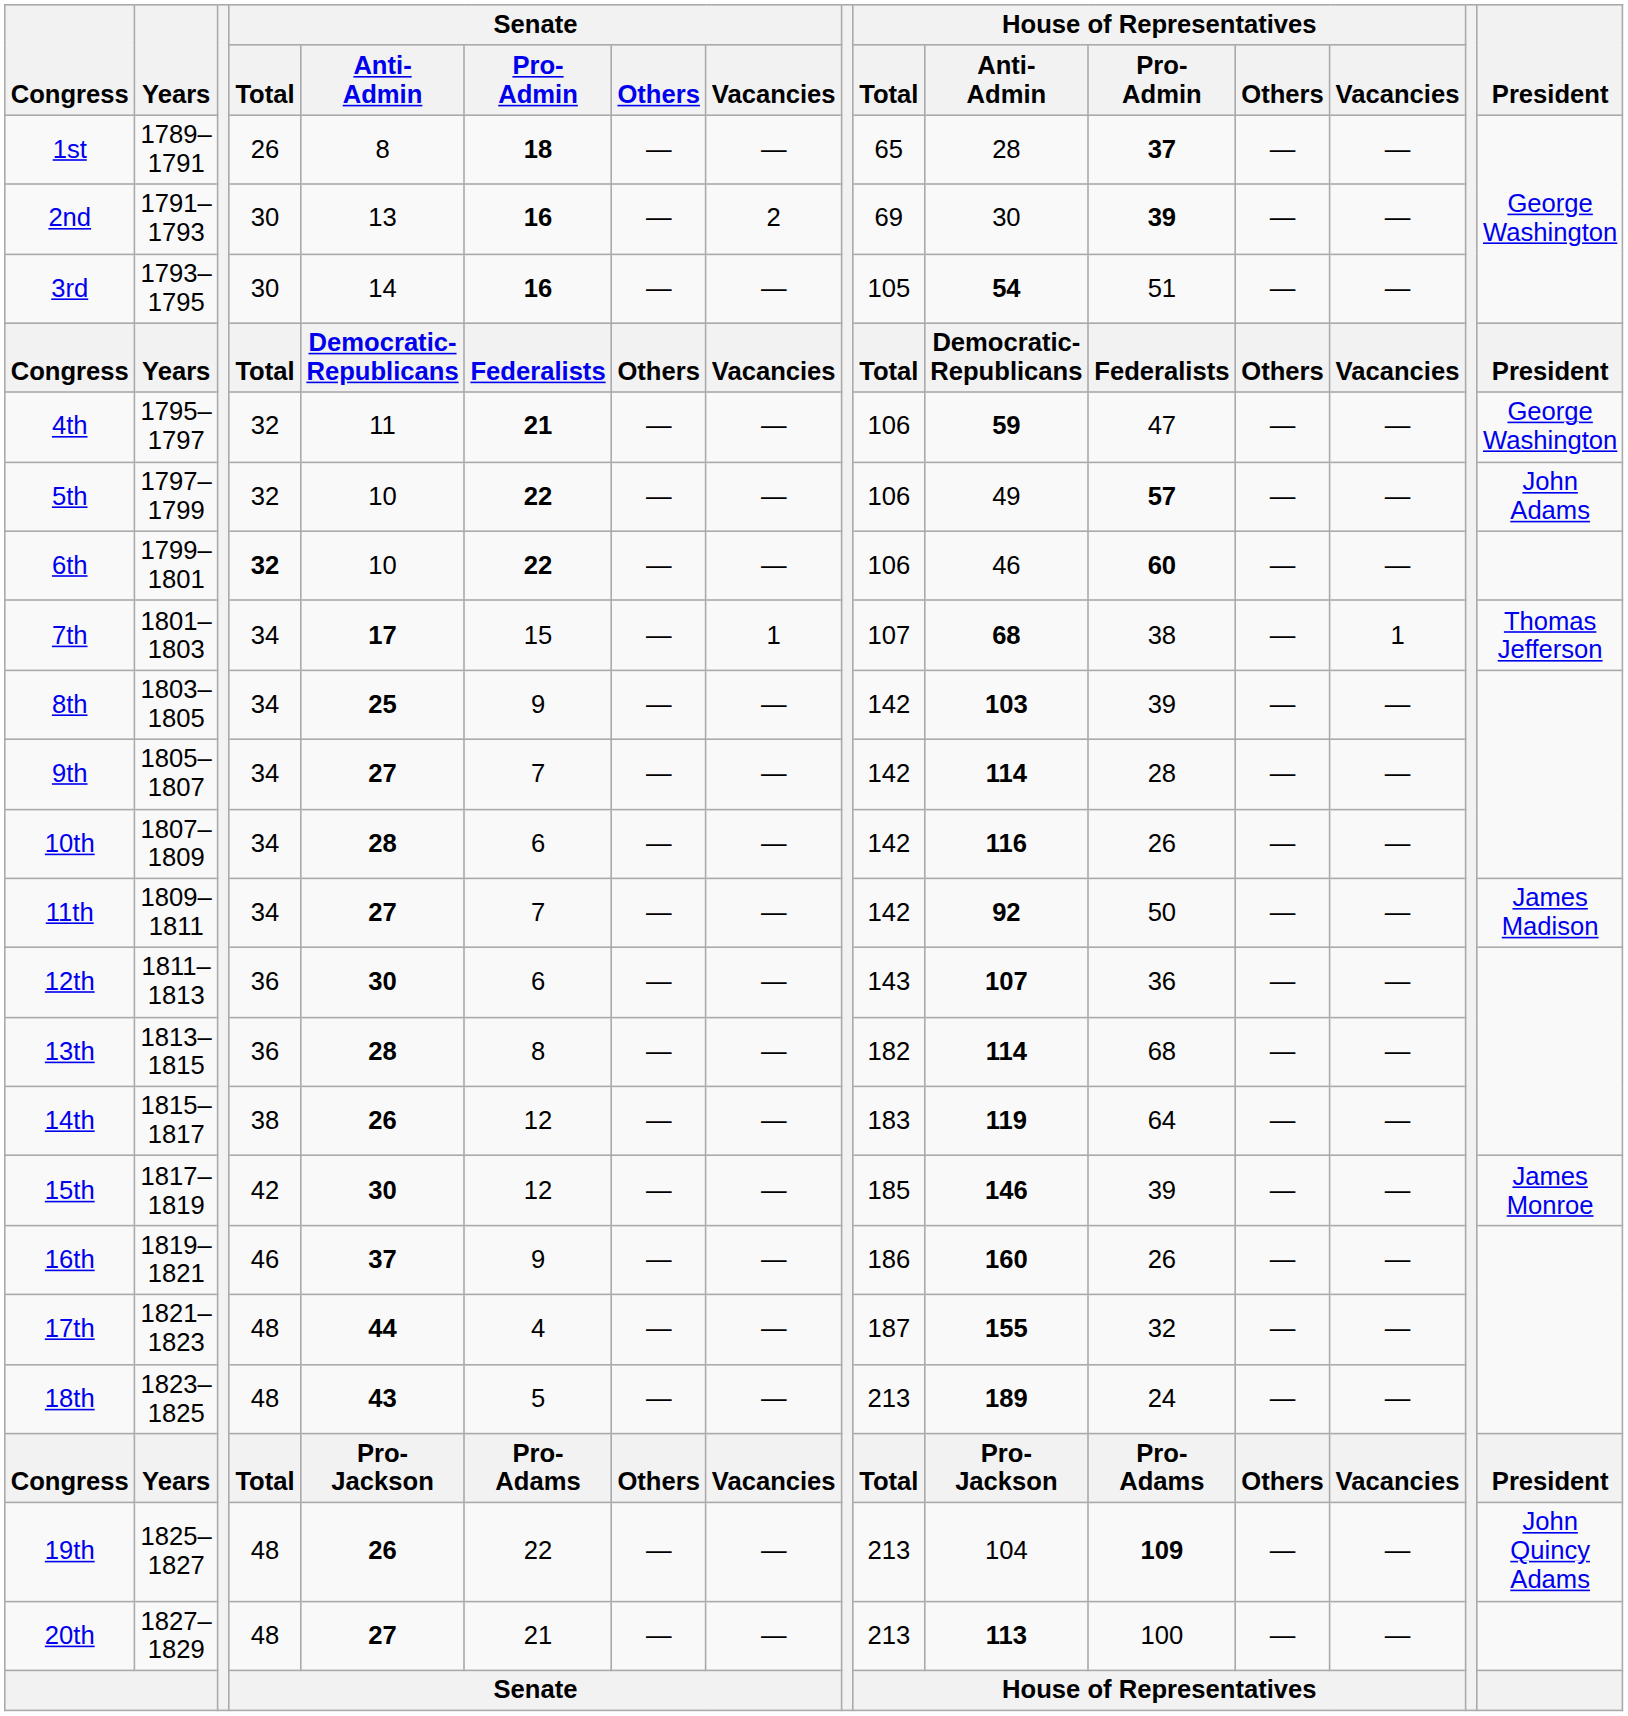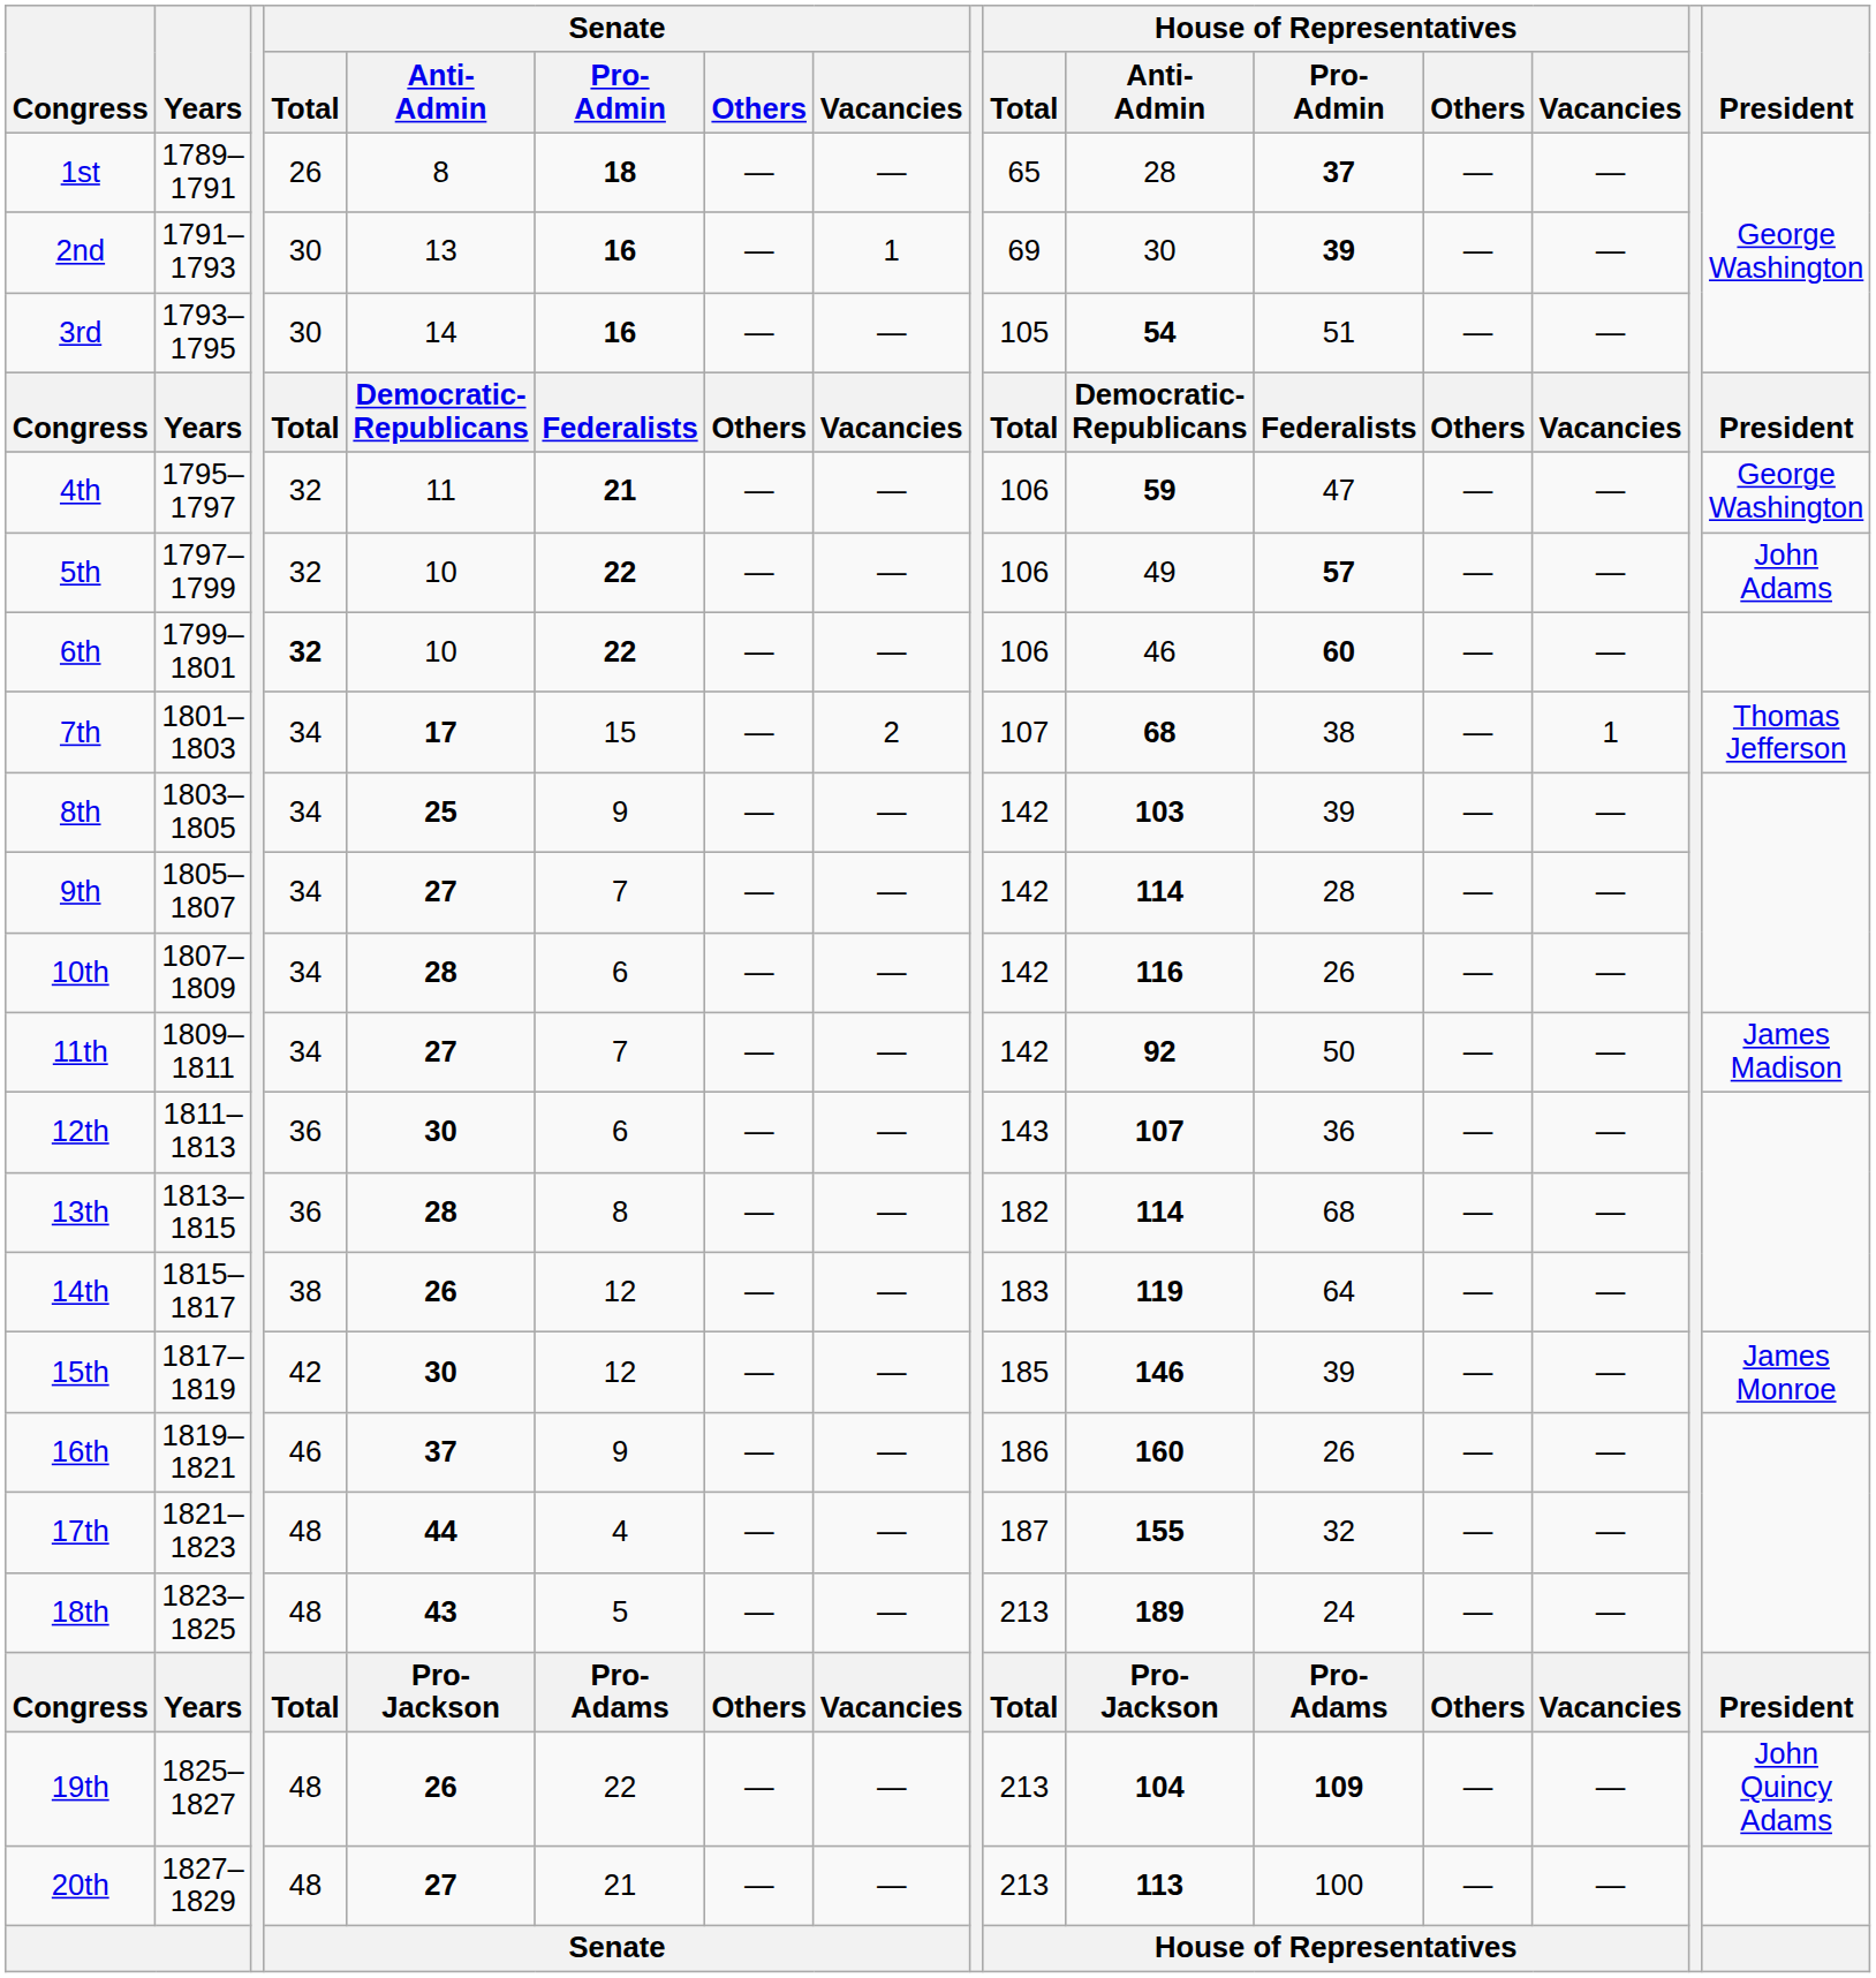2nd | Senate / Vacancies: 2 -> 1
7th | Senate / Vacancies: 1 -> 2
19th | House of Representatives / Anti- Admin: normal -> bold
